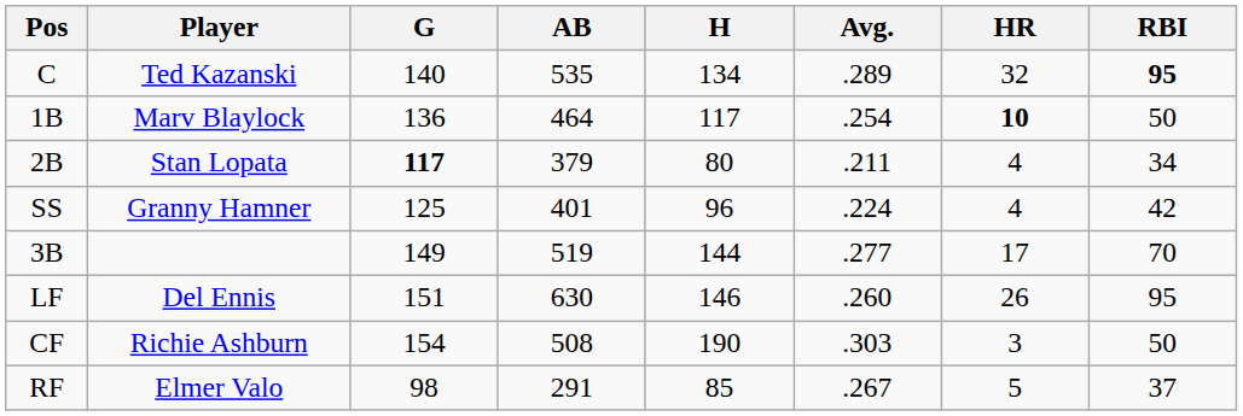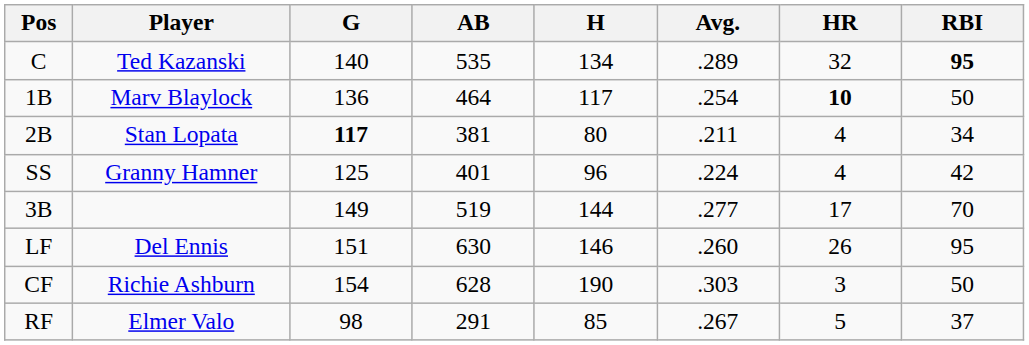2B | AB: 379 -> 381
CF | AB: 508 -> 628
